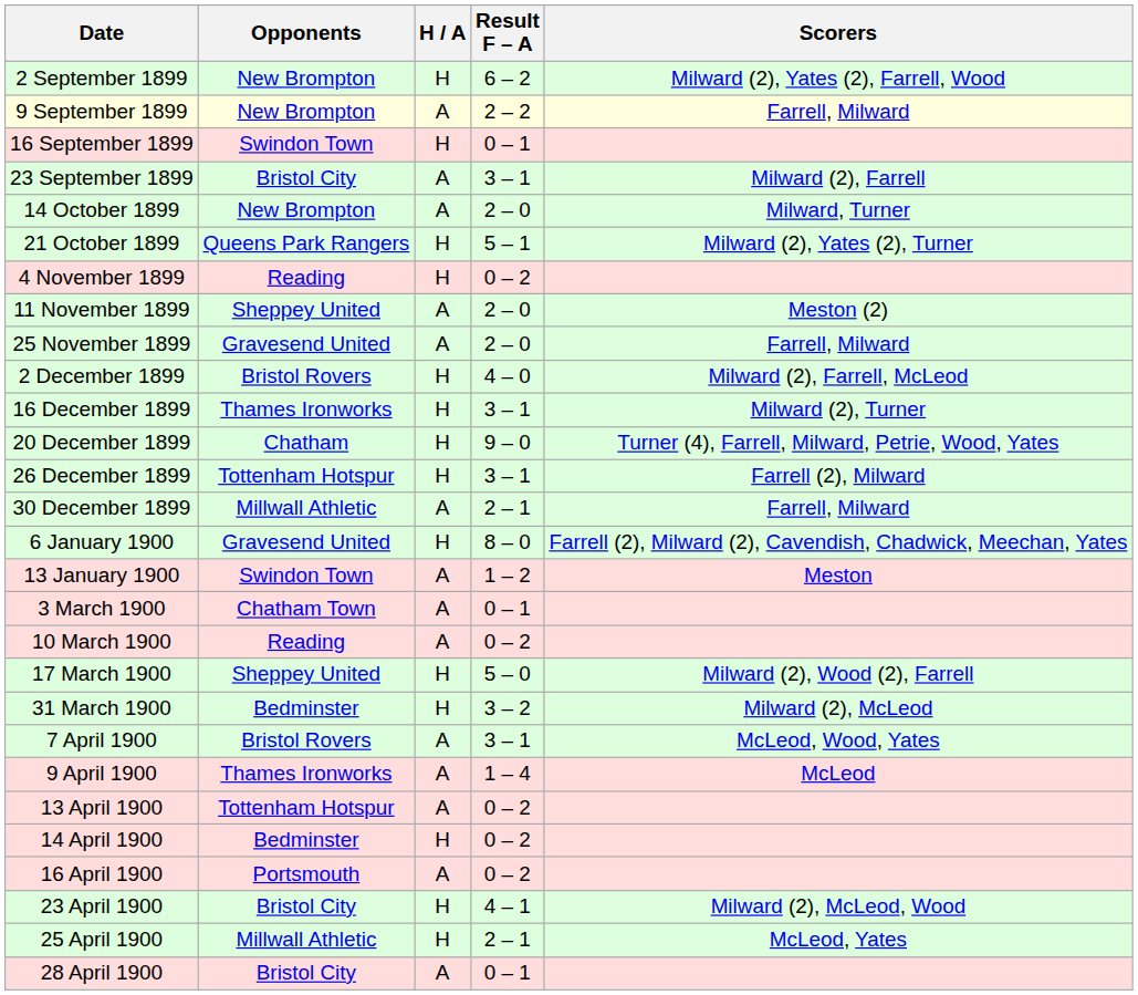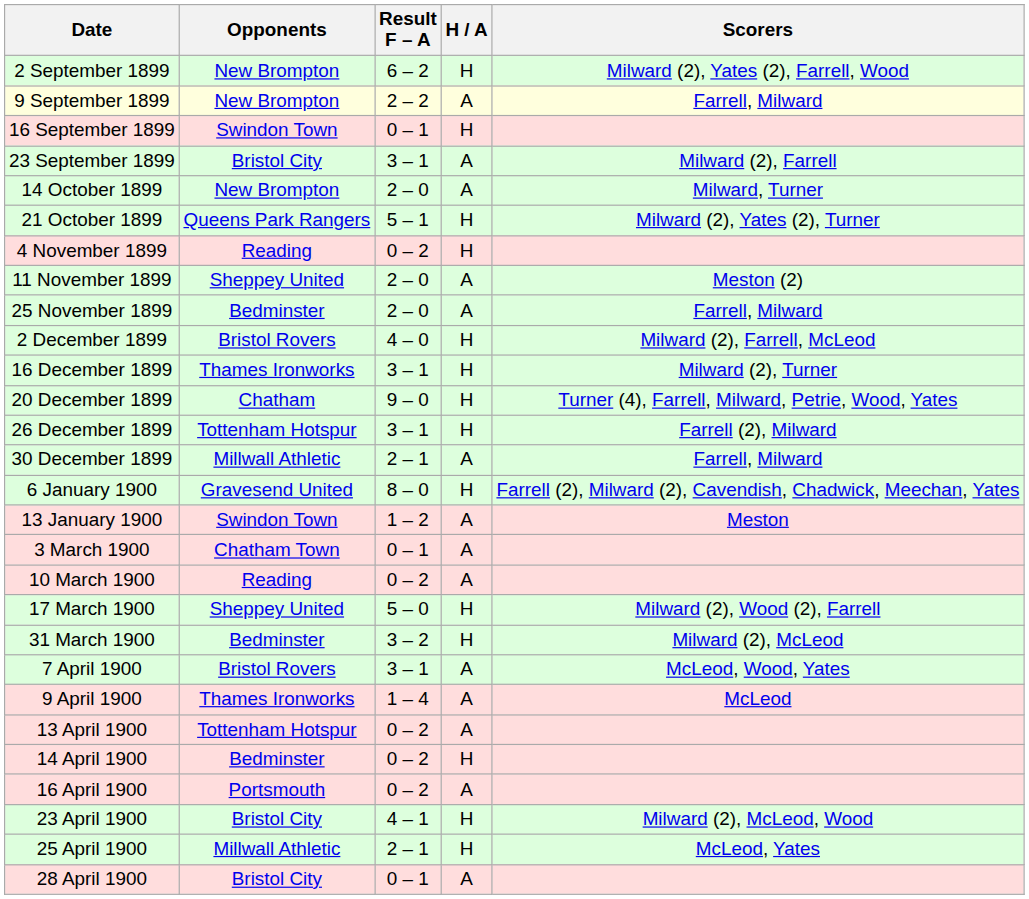columns swapped: H / A <-> Result F – A
25 November 1899 | Opponents: Gravesend United -> Bedminster
